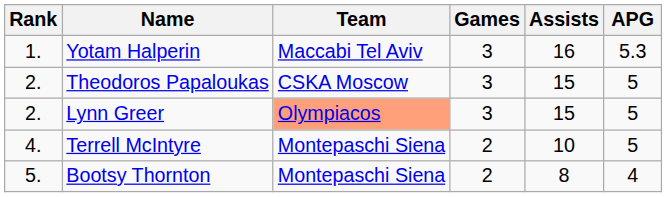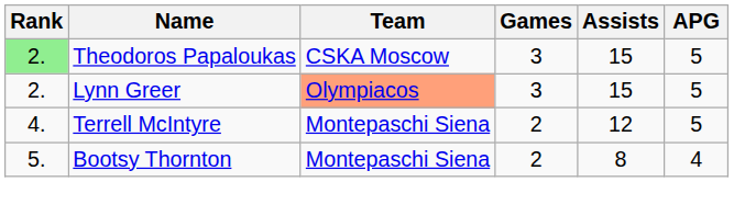- row: 1. | Yotam Halperin | Maccabi Tel Aviv | 3 | 16 | 5.3
Theodoros Papaloukas | Rank: no background -> lightgreen background
Terrell McIntyre | Assists: 10 -> 12
